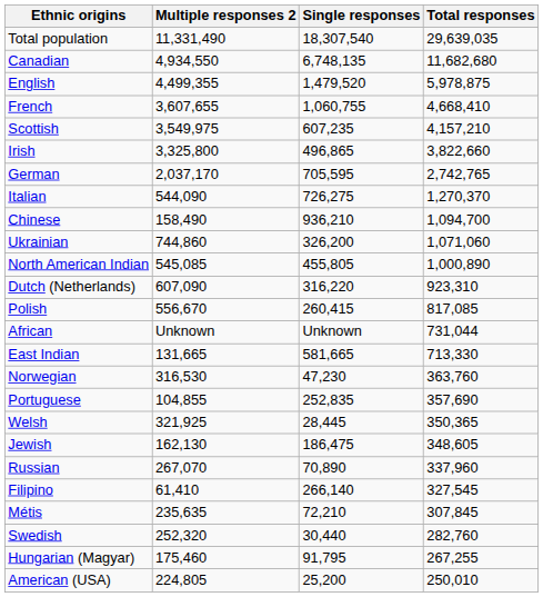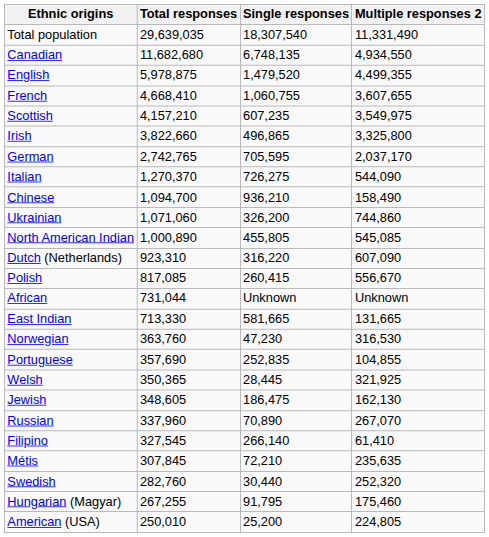columns swapped: Total responses <-> Multiple responses 2
